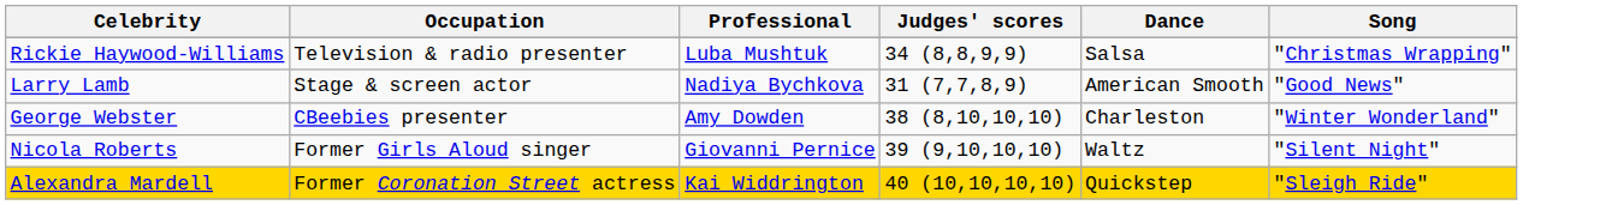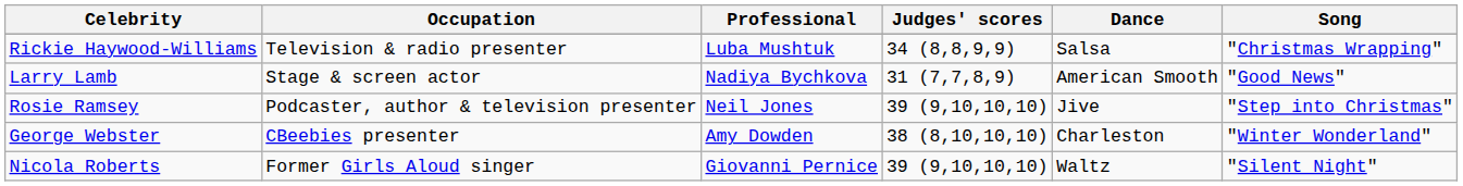+ row: Rosie Ramsey | Podcaster, author & television presenter | Neil Jones | 39 (9,10,10,10) | Jive | "Step into Christmas"
- row: Alexandra Mardell | Former Coronation Street actress | Kai Widdrington | 40 (10,10,10,10) | Quickstep | "Sleigh Ride"
